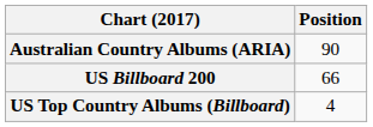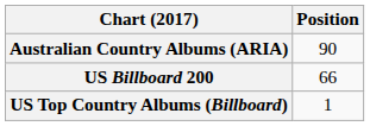US Top Country Albums (Billboard) | Position: 4 -> 1
